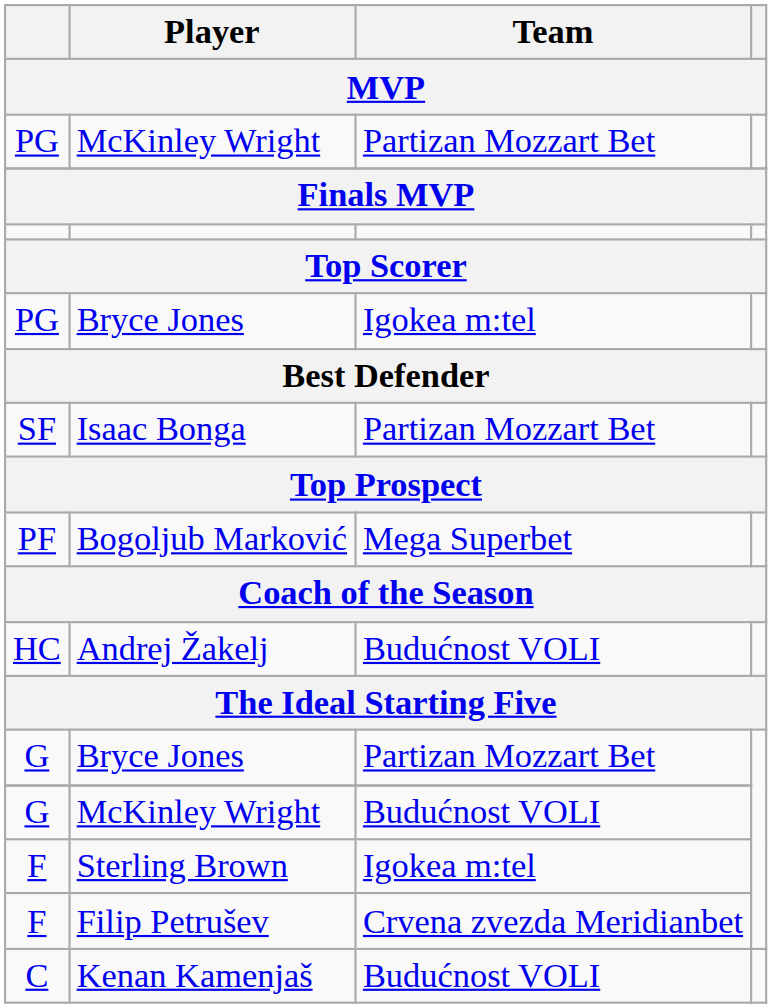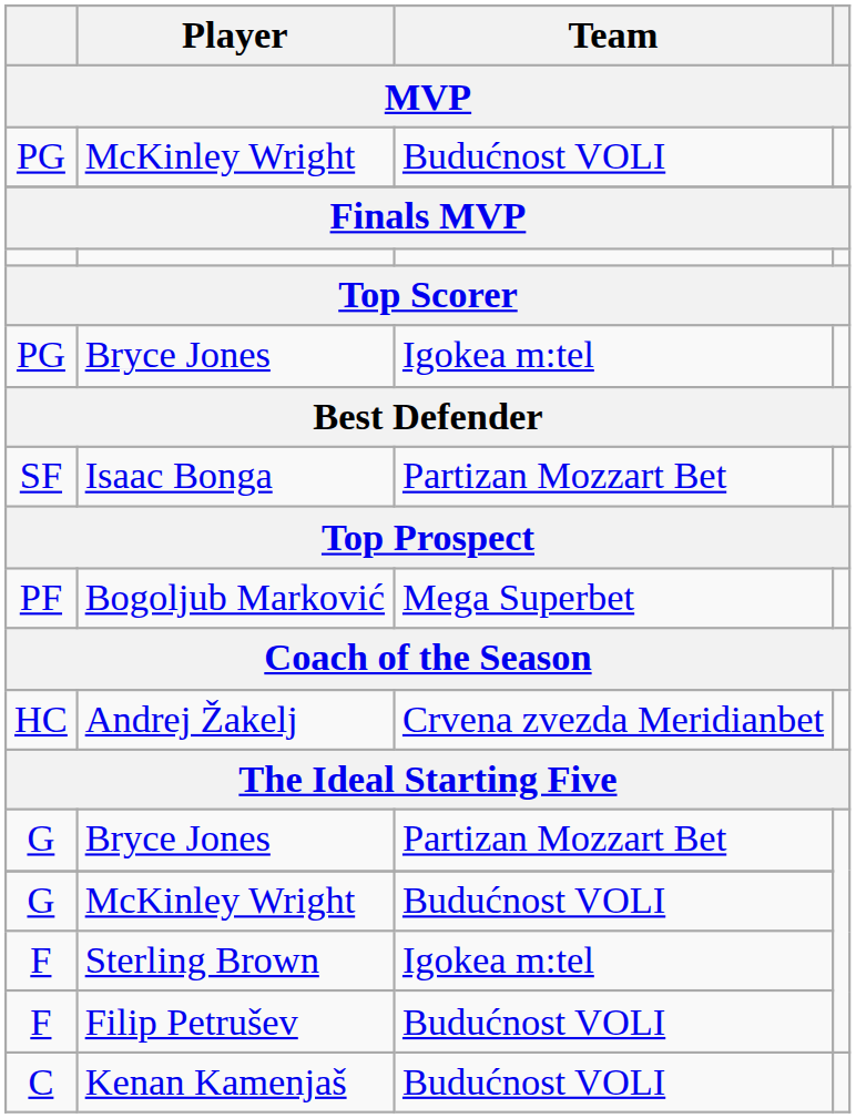PG / McKinley Wright | Team: Partizan Mozzart Bet -> Budućnost VOLI
Andrej Žakelj | Team: Budućnost VOLI -> Crvena zvezda Meridianbet
Filip Petrušev | Team: Crvena zvezda Meridianbet -> Budućnost VOLI
